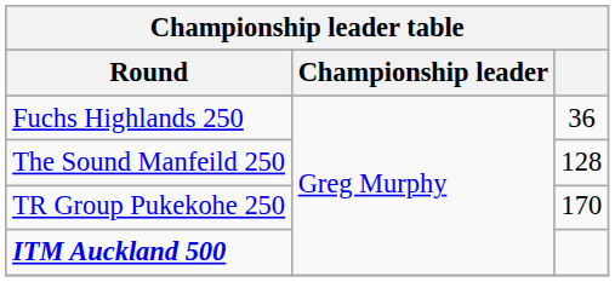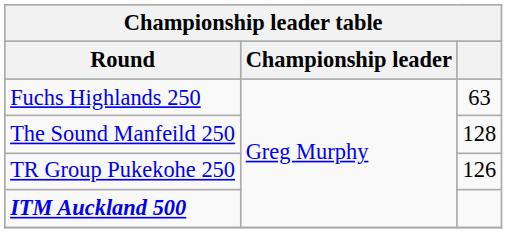Fuchs Highlands 250 | column 3: 36 -> 63
TR Group Pukekohe 250 | column 3: 170 -> 126
